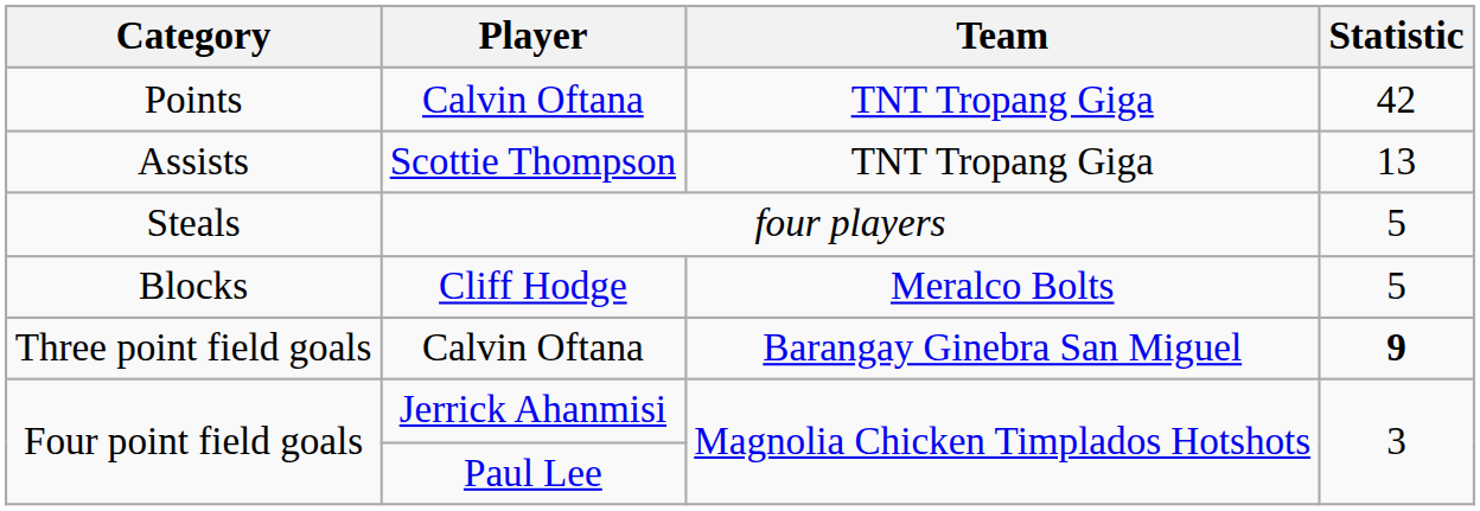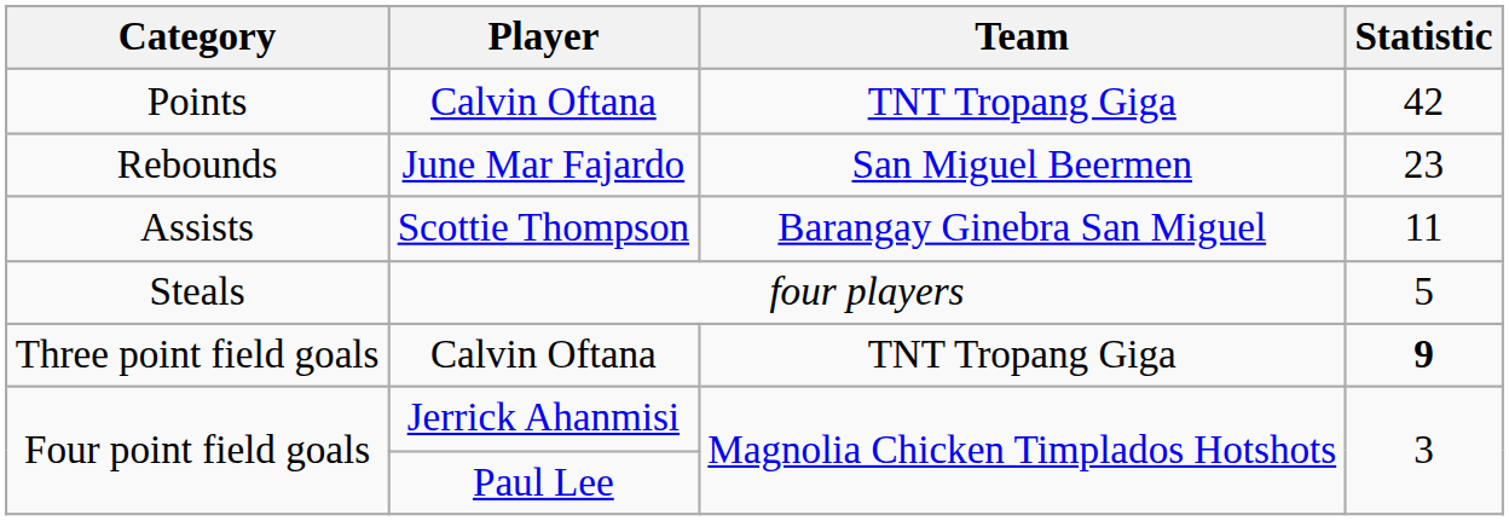+ row: Rebounds | June Mar Fajardo | San Miguel Beermen | 23
Assists | Team: TNT Tropang Giga -> Barangay Ginebra San Miguel
Assists | Statistic: 13 -> 11
- row: Blocks | Cliff Hodge | Meralco Bolts | 5
Three point field goals | Team: Barangay Ginebra San Miguel -> TNT Tropang Giga
